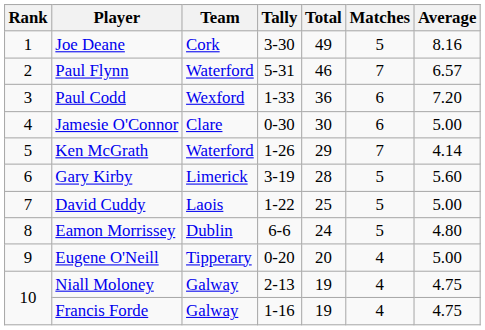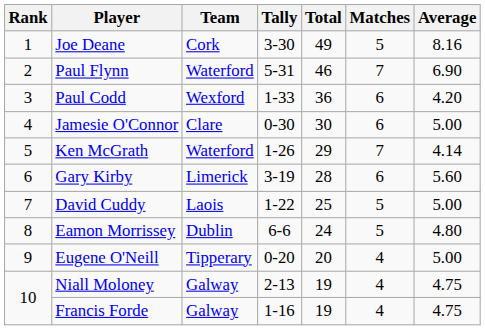Paul Flynn | Average: 6.57 -> 6.90
Paul Codd | Average: 7.20 -> 4.20
Gary Kirby | Matches: 5 -> 6
